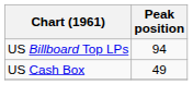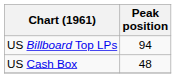US Cash Box | Peak position: 49 -> 48
